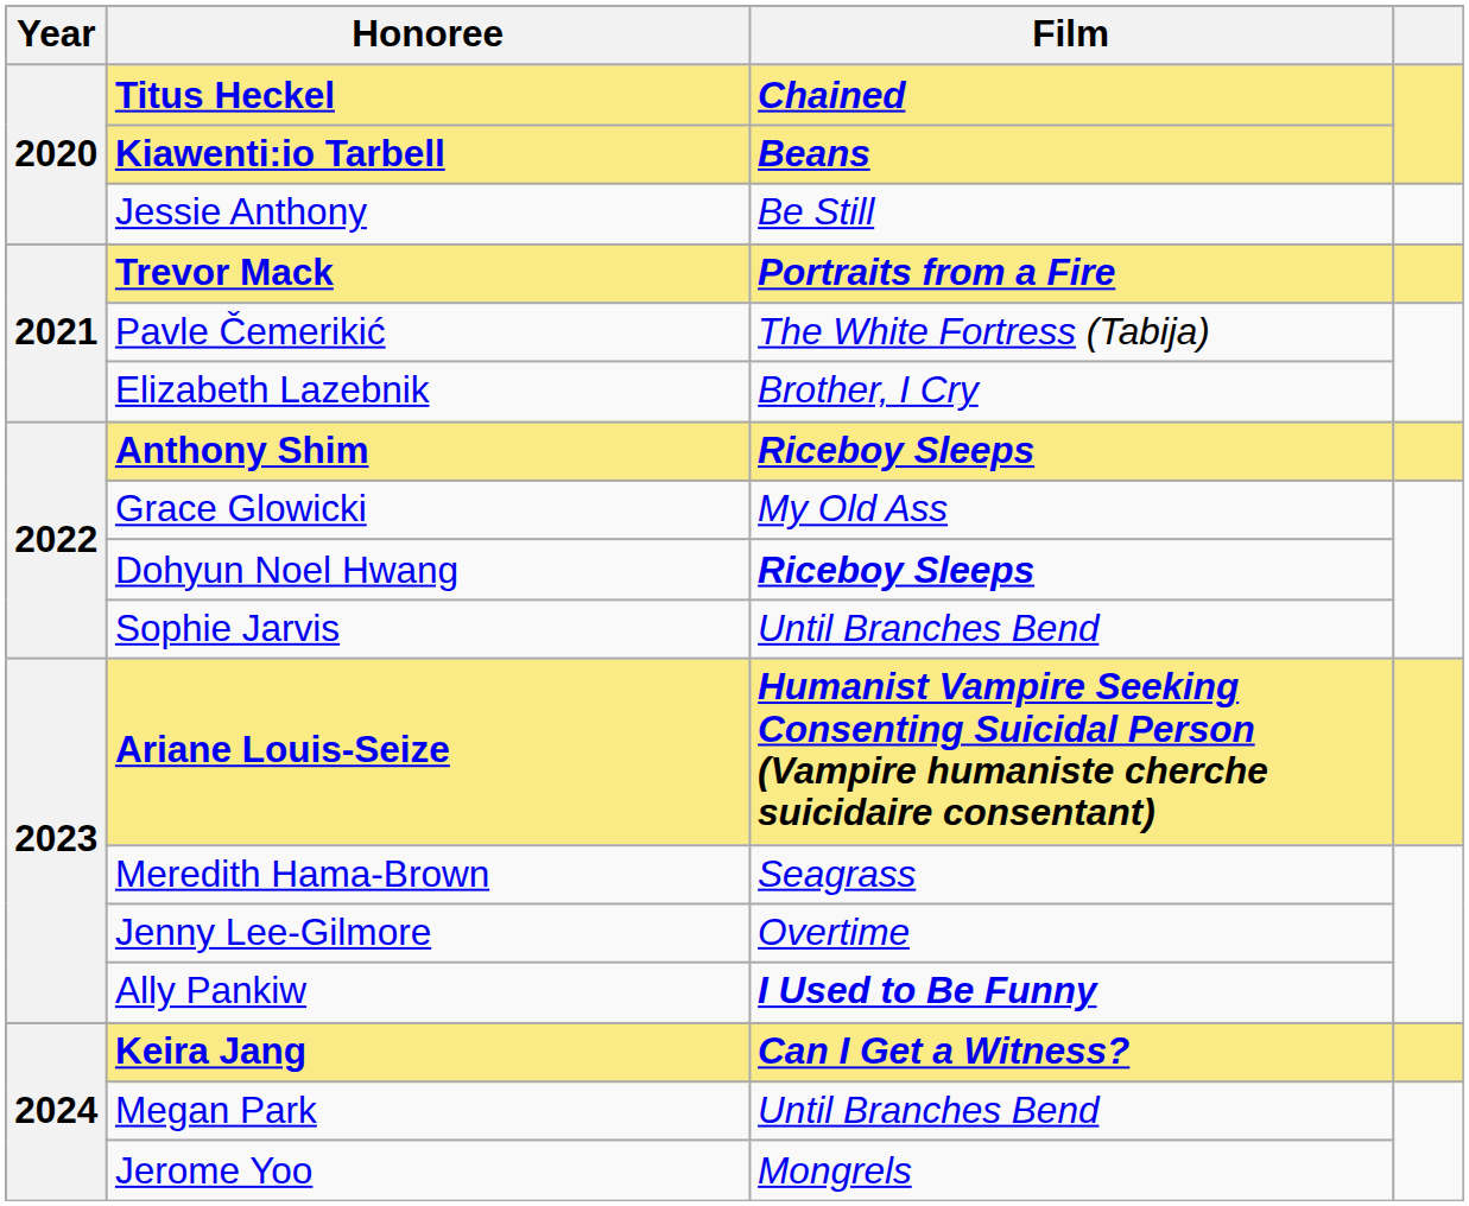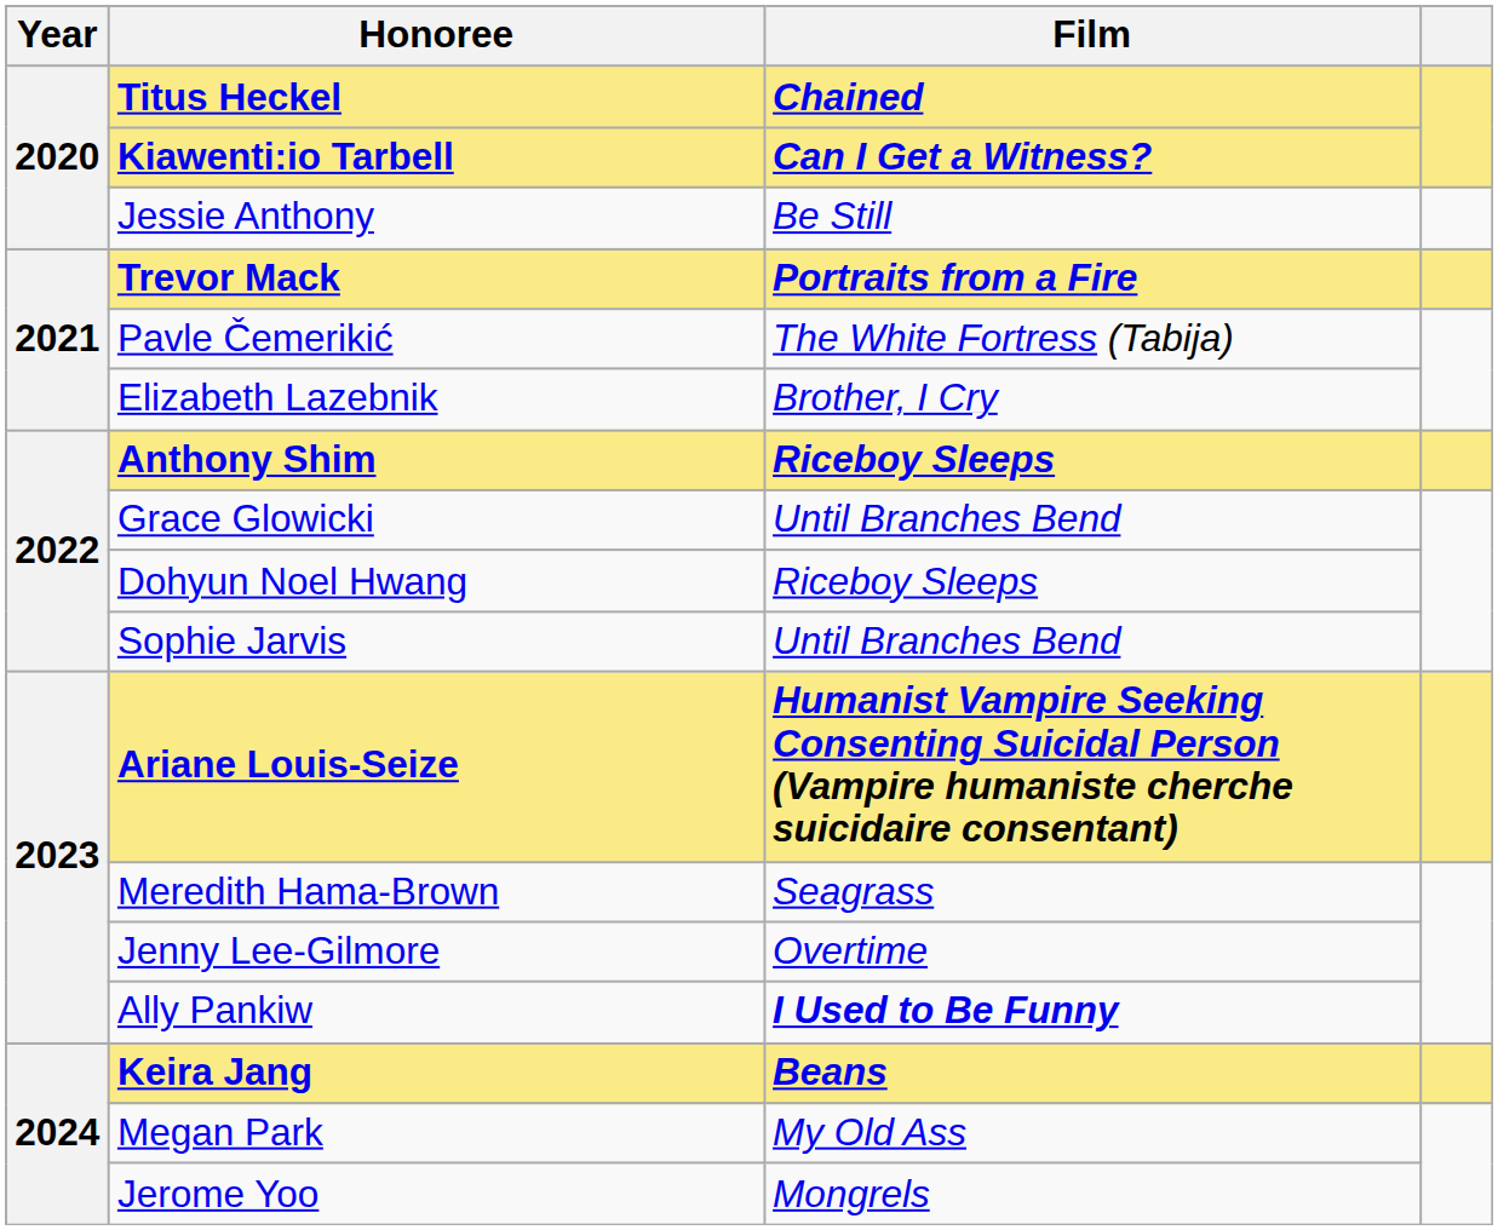Kiawenti:io Tarbell | Film: Beans -> Can I Get a Witness?
Grace Glowicki | Film: My Old Ass -> Until Branches Bend
Dohyun Noel Hwang | Film: bold -> normal
Keira Jang | Film: Can I Get a Witness? -> Beans
Megan Park | Film: Until Branches Bend -> My Old Ass
